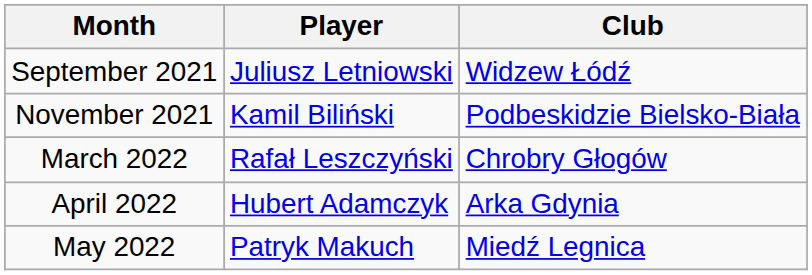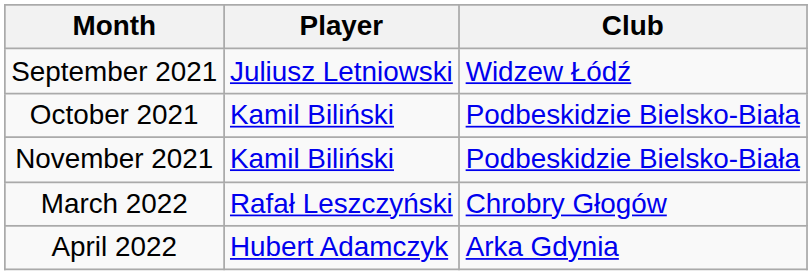+ row: October 2021 | Kamil Biliński | Podbeskidzie Bielsko-Biała
- row: May 2022 | Patryk Makuch | Miedź Legnica
